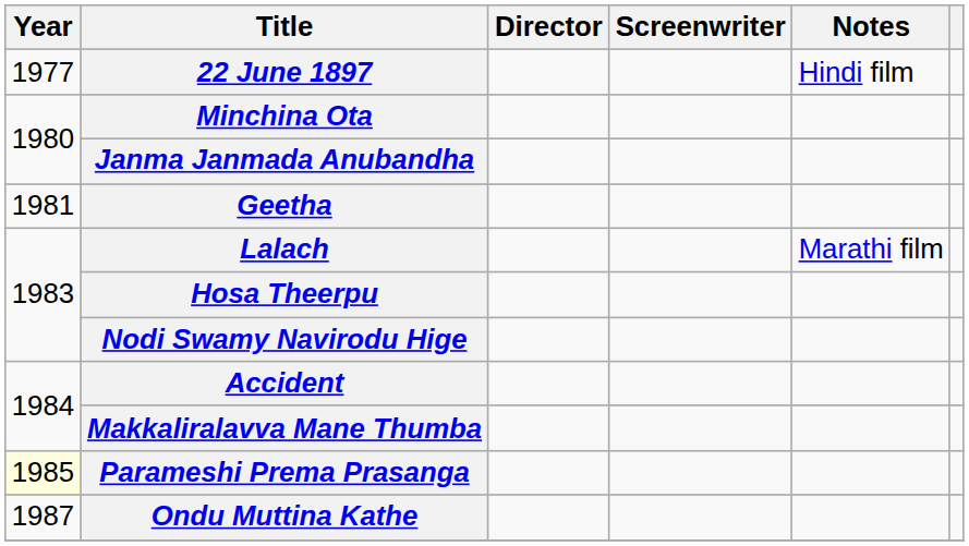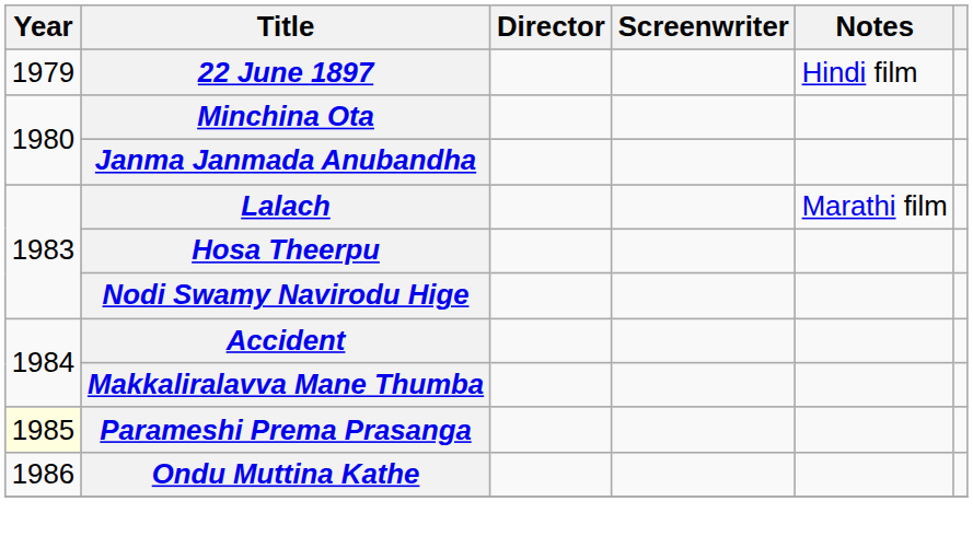22 June 1897 | Year: 1977 -> 1979
- row: 1981 | Geetha
Ondu Muttina Kathe | Year: 1987 -> 1986
